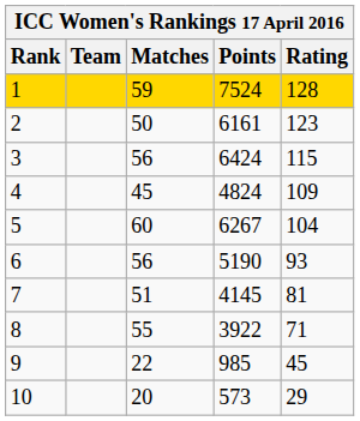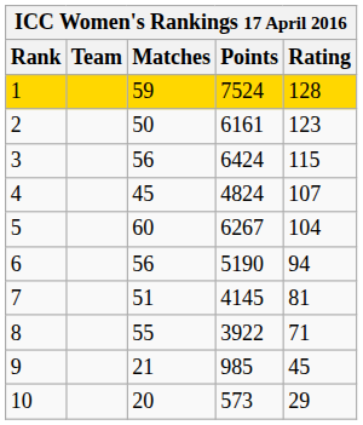4 | Rating: 109 -> 107
6 | Rating: 93 -> 94
9 | Matches: 22 -> 21
